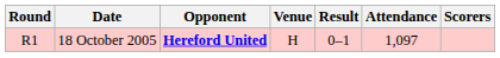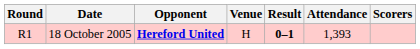18 October 2005 | Result: normal -> bold
18 October 2005 | Attendance: 1,097 -> 1,393
